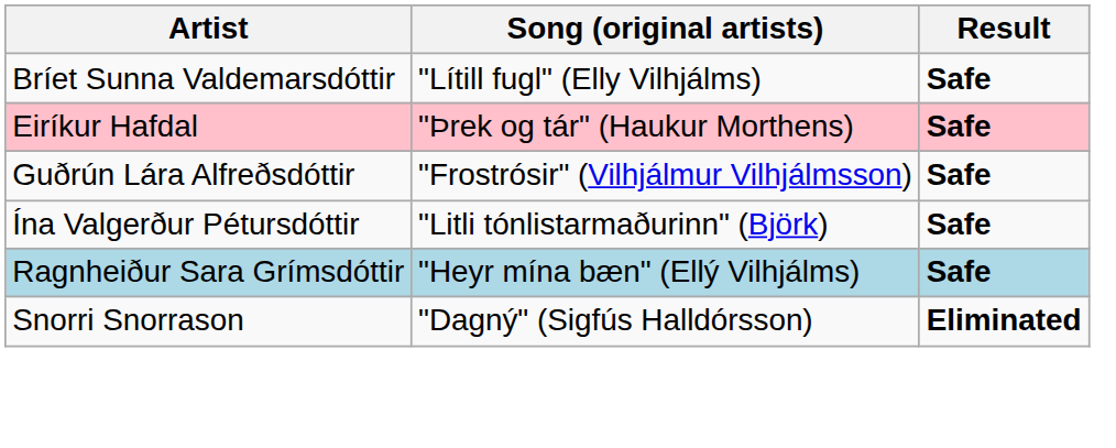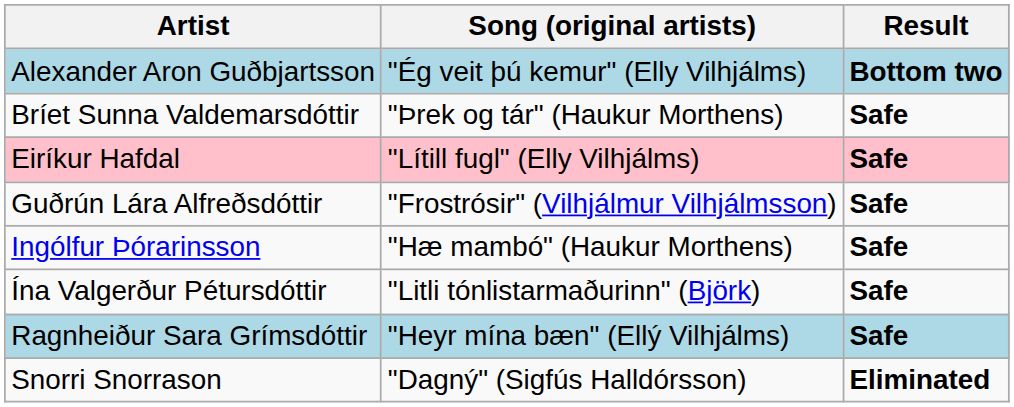+ row: Alexander Aron Guðbjartsson | "Ég veit þú kemur" (Elly Vilhjálms) | Bottom two
Bríet Sunna Valdemarsdóttir | Song (original artists): "Lítill fugl" (Elly Vilhjálms) -> "Þrek og tár" (Haukur Morthens)
Eiríkur Hafdal | Song (original artists): "Þrek og tár" (Haukur Morthens) -> "Lítill fugl" (Elly Vilhjálms)
+ row: Ingólfur Þórarinsson | "Hæ mambó" (Haukur Morthens) | Safe
